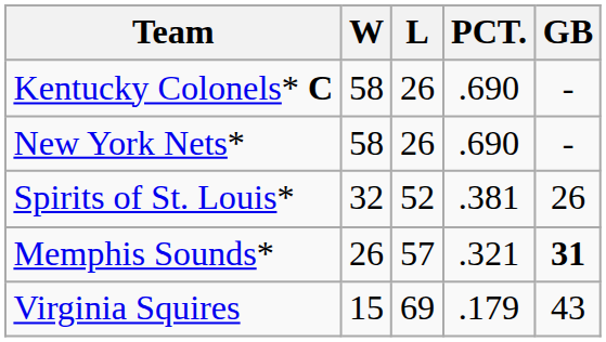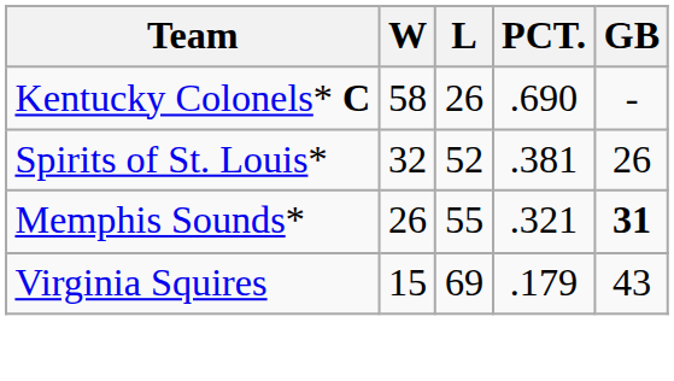- row: New York Nets* | 58 | 26 | .690 | -
Memphis Sounds* | L: 57 -> 55
